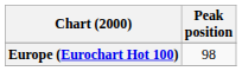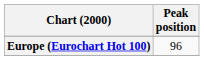Europe (Eurochart Hot 100) | Peak position: 98 -> 96
